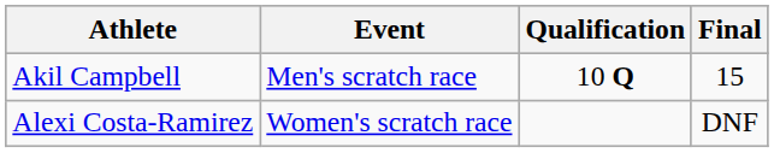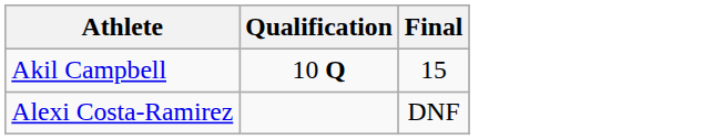- column: Event | Men's scratch race | Women's scratch race
